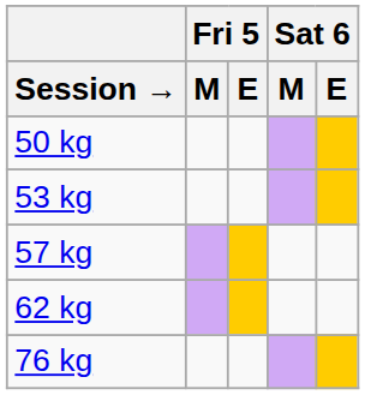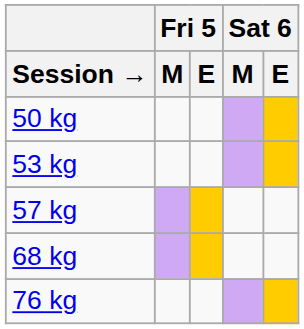- row: 62 kg
+ row: 68 kg
